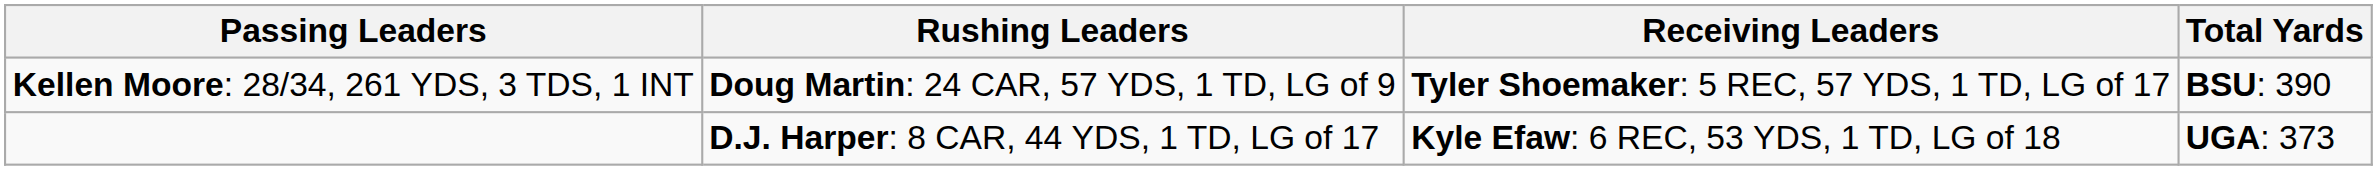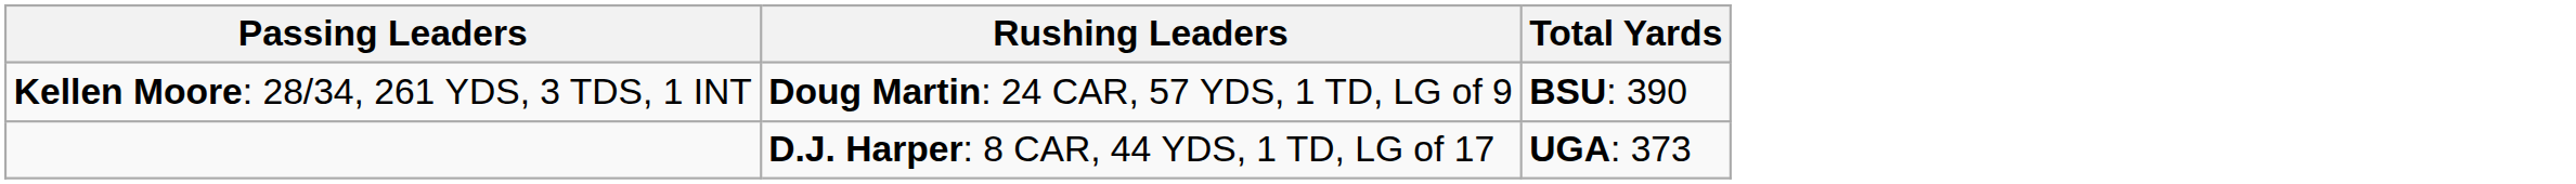- column: Receiving Leaders | Tyler Shoemaker: 5 REC, 57 YDS, 1 TD, LG of 17 | Kyle Efaw: 6 REC, 53 YDS, 1 TD, LG of 18
